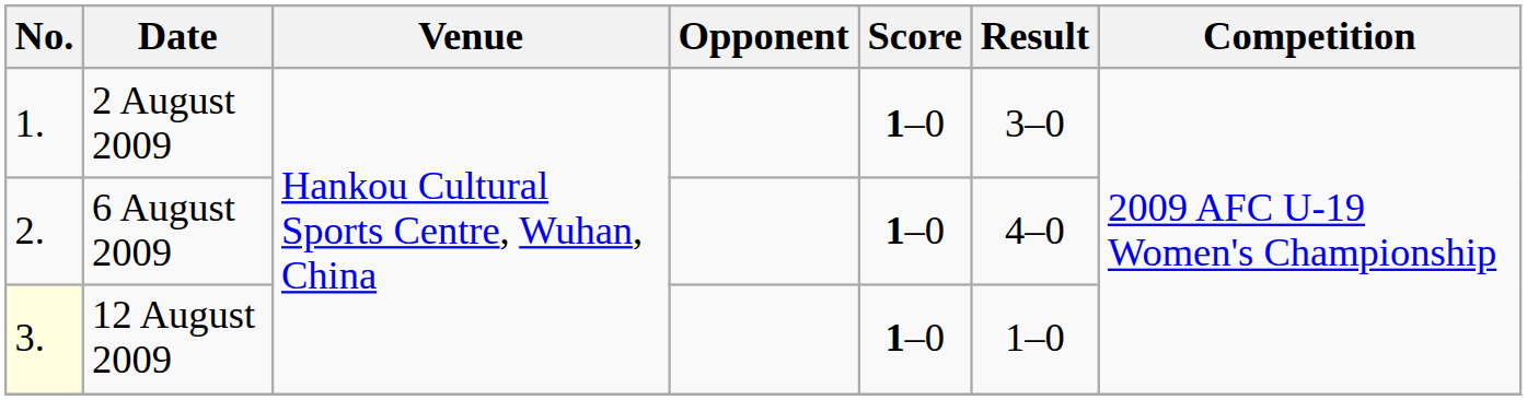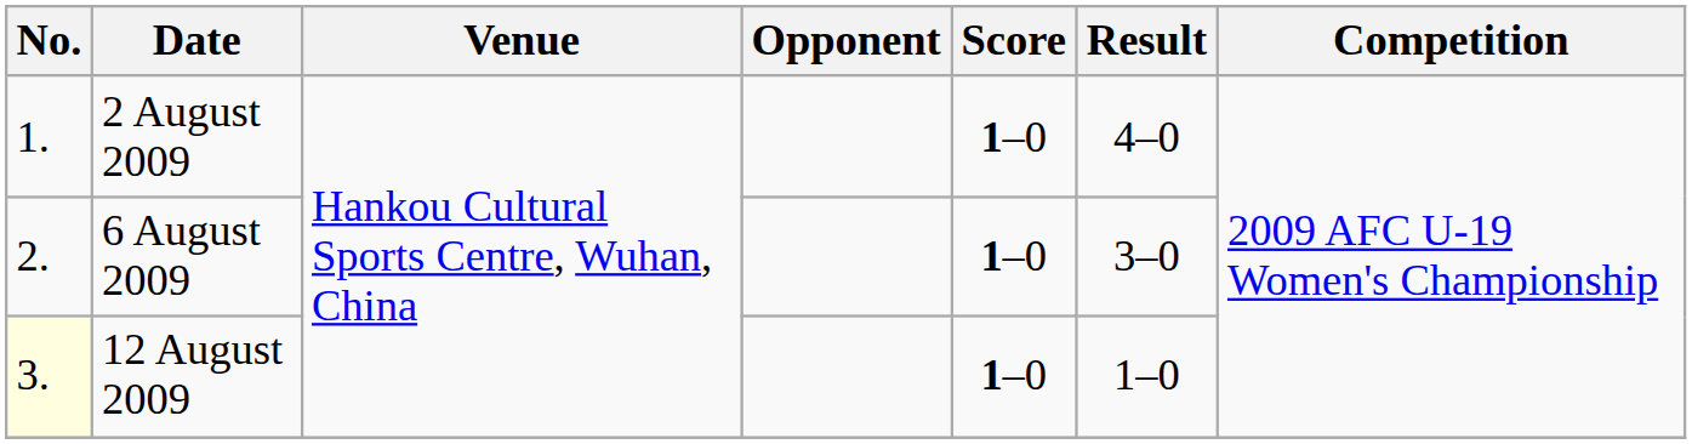2 August 2009 | Result: 3–0 -> 4–0
6 August 2009 | Result: 4–0 -> 3–0
